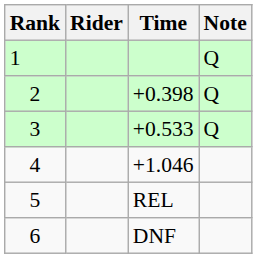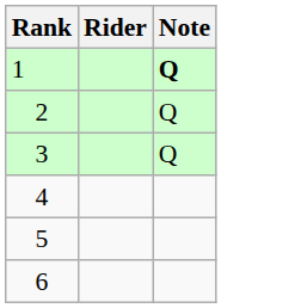- column: Time | +0.398 | +0.533 | +1.046 | REL | DNF
1 | Note: normal -> bold
